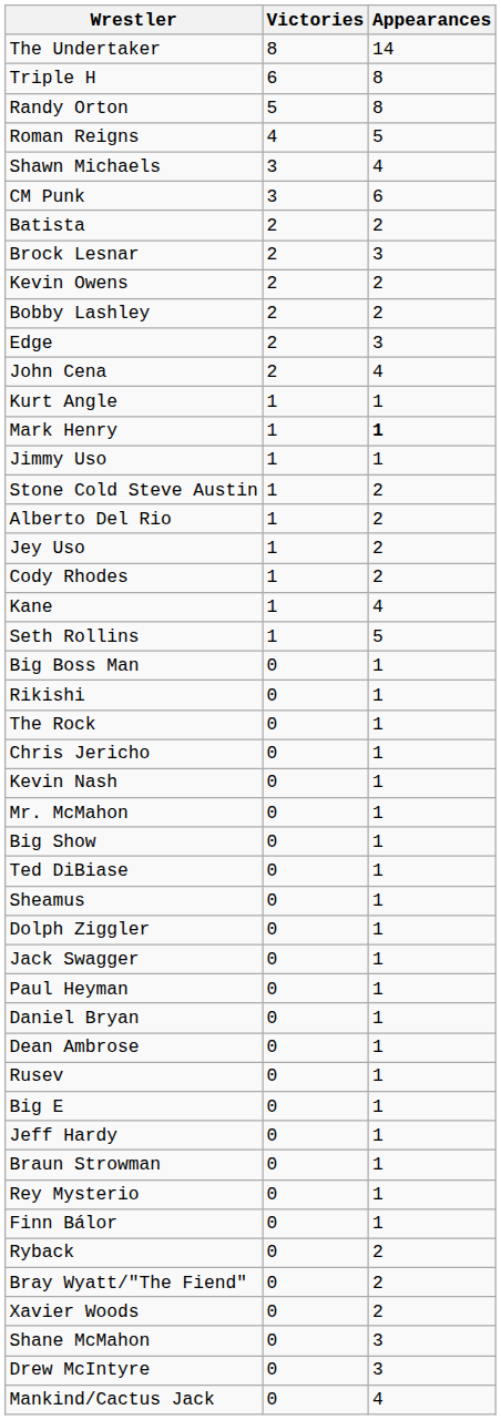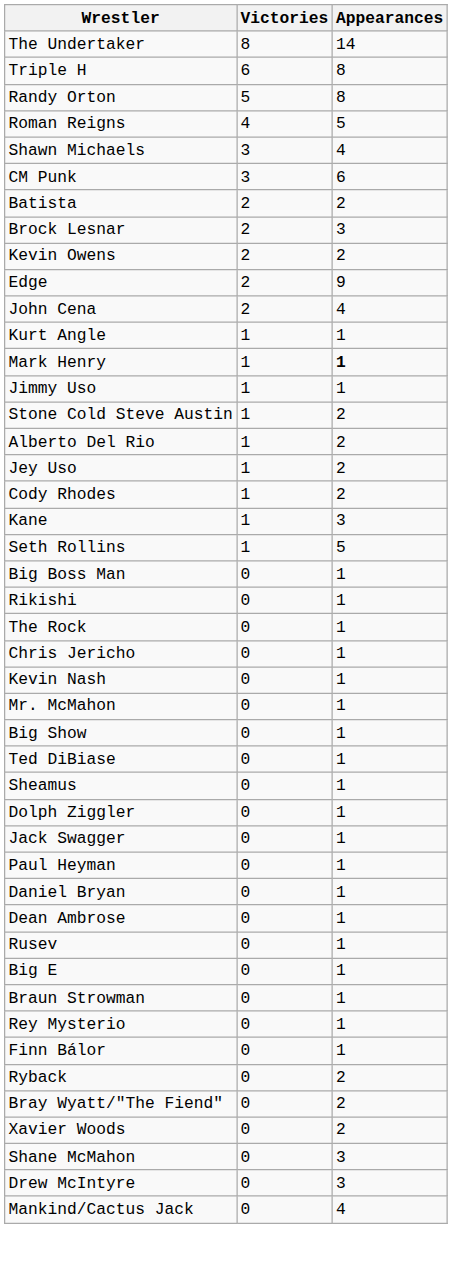- row: Bobby Lashley | 2 | 2
Edge | Appearances: 3 -> 9
Kane | Appearances: 4 -> 3
- row: Jeff Hardy | 0 | 1
